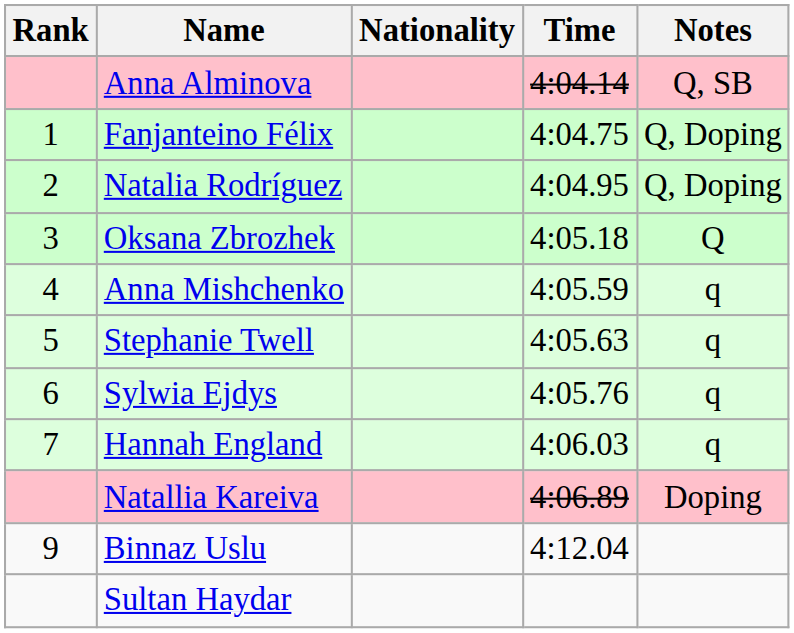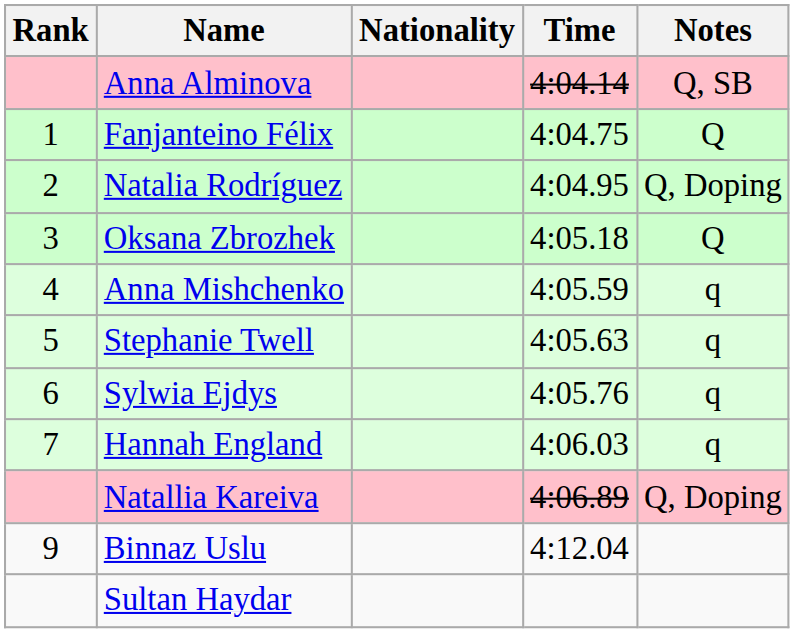Fanjanteino Félix | Notes: Q, Doping -> Q
Natallia Kareiva | Notes: Doping -> Q, Doping
